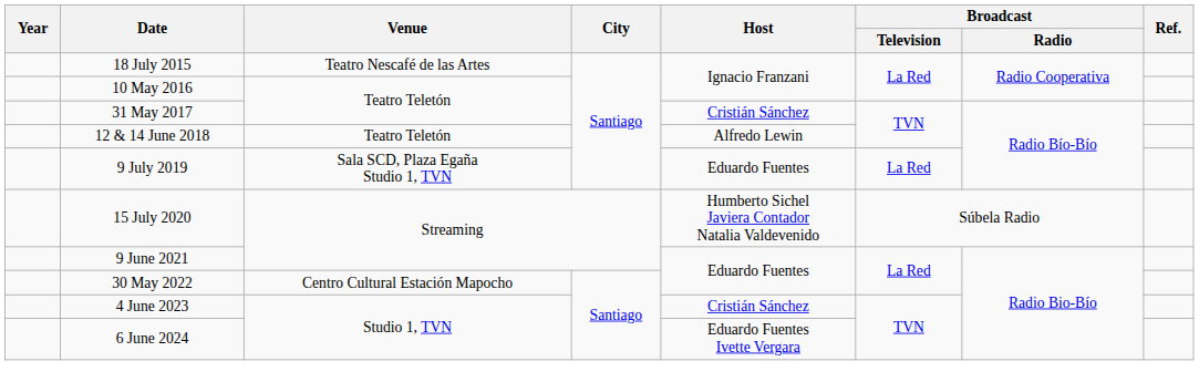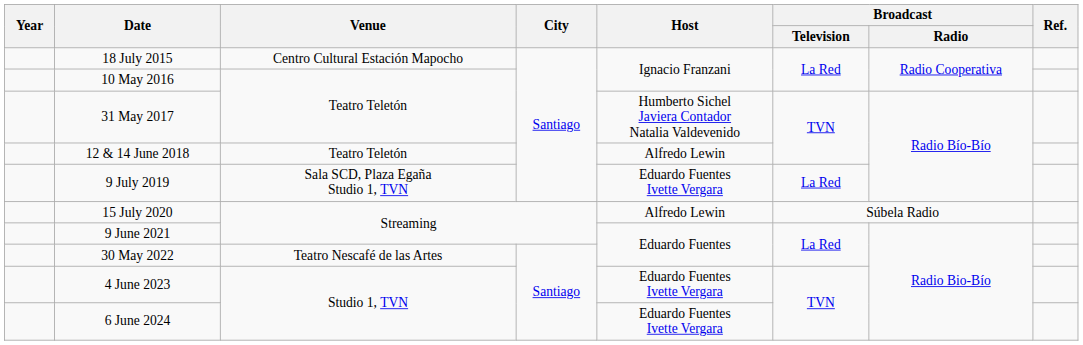18 July 2015 | Venue: Teatro Nescafé de las Artes -> Centro Cultural Estación Mapocho
31 May 2017 | Host: Cristián Sánchez -> Humberto Sichel Javiera Contador Natalia Valdevenido
9 July 2019 | Host: Eduardo Fuentes -> Eduardo Fuentes Ivette Vergara
15 July 2020 | Host: Humberto Sichel Javiera Contador Natalia Valdevenido -> Alfredo Lewin
30 May 2022 | Venue: Centro Cultural Estación Mapocho -> Teatro Nescafé de las Artes
4 June 2023 | Host: Cristián Sánchez -> Eduardo Fuentes Ivette Vergara
